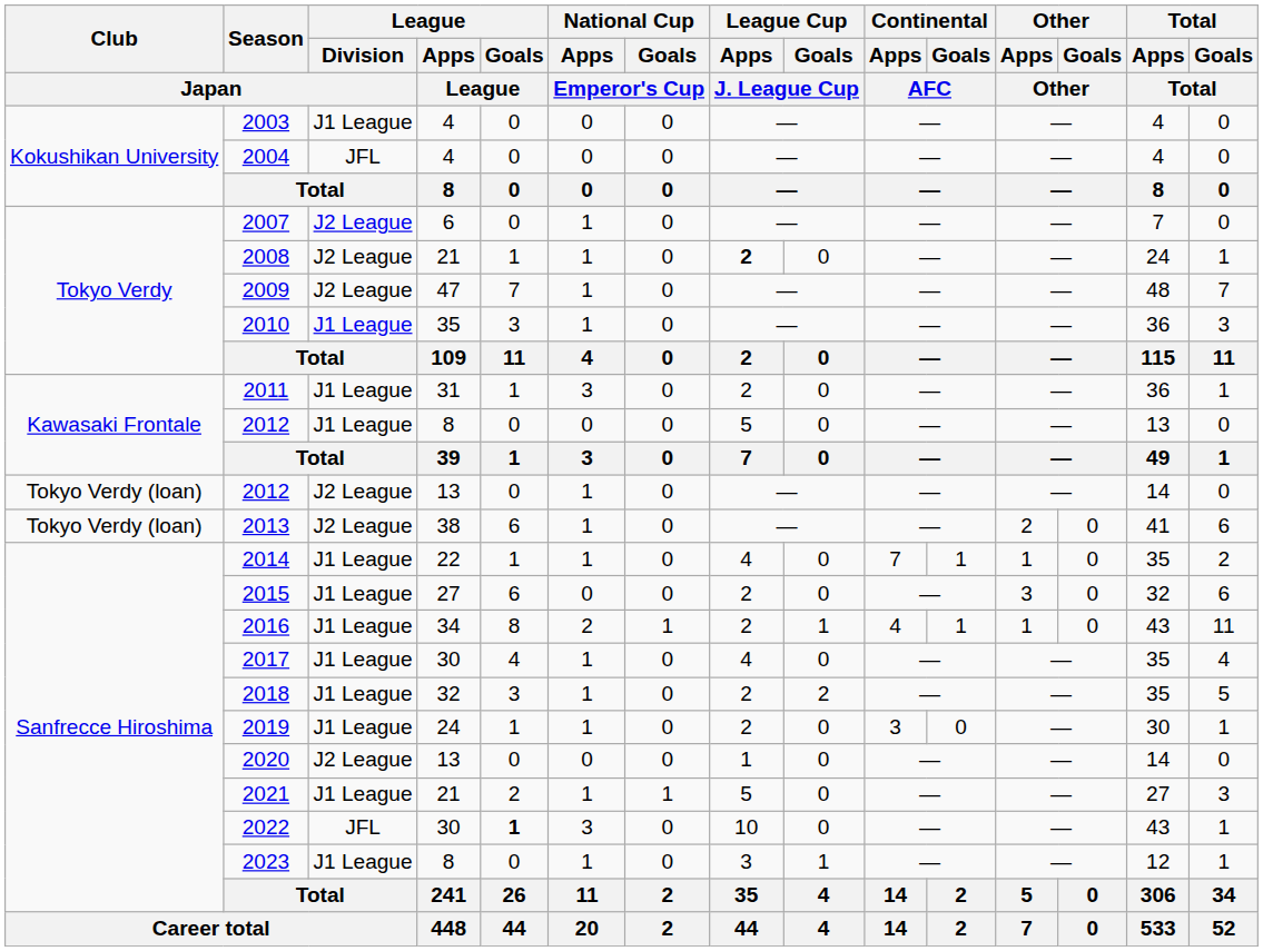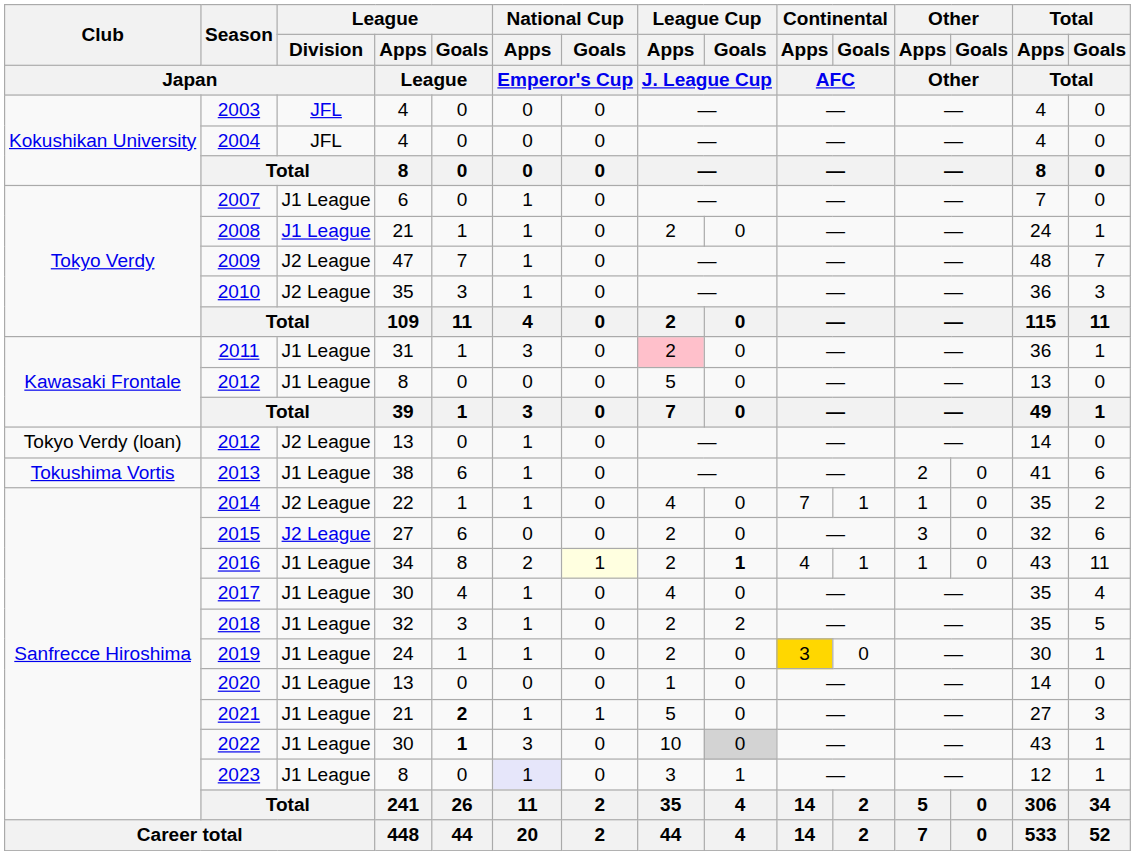2003 | League / Division / Japan: J1 League -> JFL
2007 | League / Division / Japan: J2 League -> J1 League
2008 | League / Division / Japan: J2 League -> J1 League
2008 | League Cup / Apps / J. League Cup: bold -> normal
2010 | League / Division / Japan: J1 League -> J2 League
2011 | League Cup / Apps / J. League Cup: no background -> pink background
2013 | Club / Japan: Tokyo Verdy (loan) -> Tokushima Vortis
2013 | League / Division / Japan: J2 League -> J1 League
2014 | League / Division / Japan: J1 League -> J2 League
2015 | League / Division / Japan: J1 League -> J2 League
2016 | National Cup / Goals / Emperor's Cup: no background -> lightyellow background
2016 | League Cup / Goals / J. League Cup: normal -> bold
2019 | Continental / Apps / AFC: no background -> gold background
2020 | League / Division / Japan: J2 League -> J1 League
2021 | League / Goals / League: normal -> bold
2022 | League / Division / Japan: JFL -> J1 League
2022 | League Cup / Goals / J. League Cup: no background -> lightgrey background
2023 | National Cup / Apps / Emperor's Cup: no background -> lavender background
